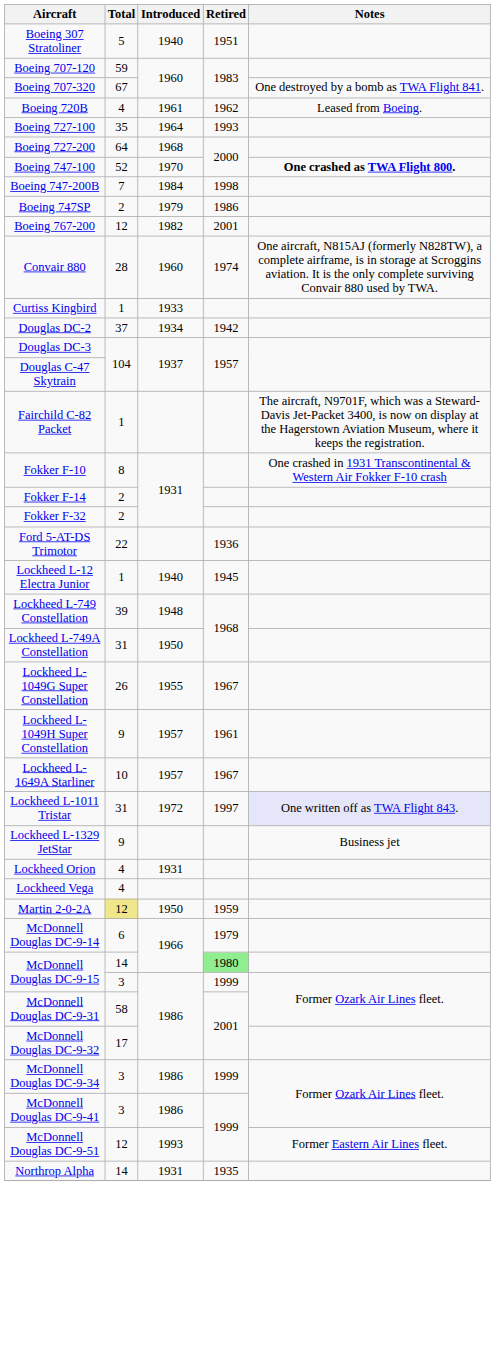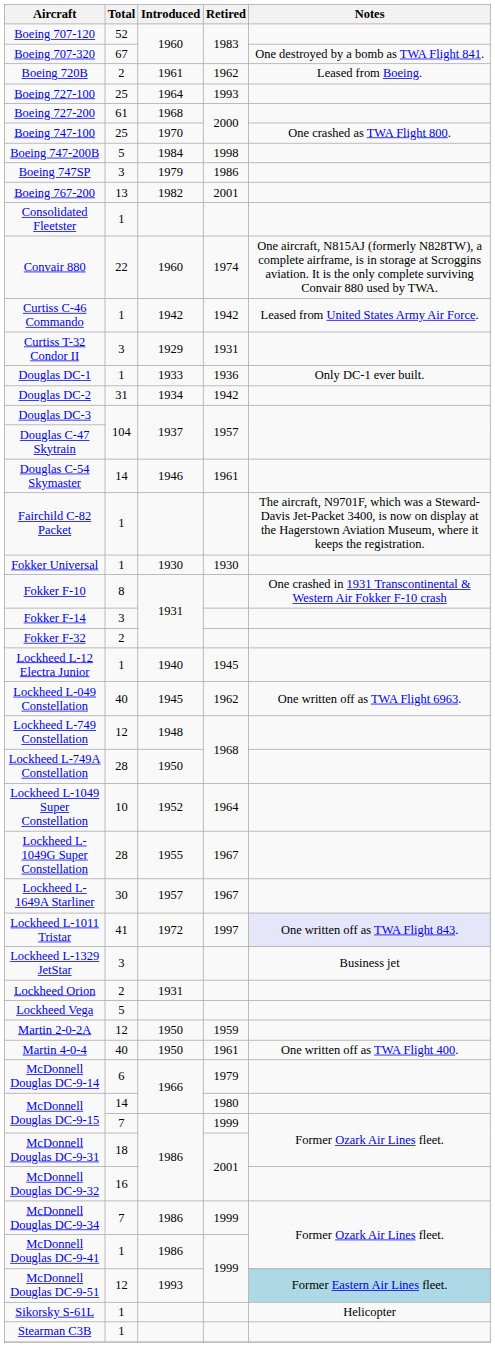- row: Boeing 307 Stratoliner | 5 | 1940 | 1951
Boeing 707-120 | Total: 59 -> 52
Boeing 720B | Total: 4 -> 2
Boeing 727-100 | Total: 35 -> 25
Boeing 727-200 | Total: 64 -> 61
Boeing 747-100 | Total: 52 -> 25
Boeing 747-100 | Notes: bold -> normal
Boeing 747-200B | Total: 7 -> 5
Boeing 747SP | Total: 2 -> 3
Boeing 767-200 | Total: 12 -> 13
+ row: Consolidated Fleetster | 1
Convair 880 | Total: 28 -> 22
- row: Curtiss Kingbird | 1 | 1933
+ row: Curtiss C-46 Commando | 1 | 1942 | 1942 | Leased from United States Army Air Force.
+ row: Curtiss T-32 Condor II | 3 | 1929 | 1931
+ row: Douglas DC-1 | 1 | 1933 | 1936 | Only DC-1 ever built.
Douglas DC-2 | Total: 37 -> 31
+ row: Douglas C-54 Skymaster | 14 | 1946 | 1961
+ row: Fokker Universal | 1 | 1930 | 1930
Fokker F-14 | Total: 2 -> 3
- row: Ford 5-AT-DS Trimotor | 22 | 1936
+ row: Lockheed L-049 Constellation | 40 | 1945 | 1962 | One written off as TWA Flight 6963.
Lockheed L-749 Constellation | Total: 39 -> 12
Lockheed L-749A Constellation | Total: 31 -> 28
+ row: Lockheed L-1049 Super Constellation | 10 | 1952 | 1964
Lockheed L-1049G Super Constellation | Total: 26 -> 28
- row: Lockheed L-1049H Super Constellation | 9 | 1957 | 1961
Lockheed L-1649A Starliner | Total: 10 -> 30
Lockheed L-1011 Tristar | Total: 31 -> 41
Lockheed L-1329 JetStar | Total: 9 -> 3
Lockheed Orion | Total: 4 -> 2
Lockheed Vega | Total: 4 -> 5
Martin 2-0-2A | Total: khaki background -> no background
+ row: Martin 4-0-4 | 40 | 1950 | 1961 | One written off as TWA Flight 400.
McDonnell Douglas DC-9-15 / 1966 | Retired: lightgreen background -> no background
McDonnell Douglas DC-9-15 / 1986 | Total: 3 -> 7
McDonnell Douglas DC-9-31 | Total: 58 -> 18
McDonnell Douglas DC-9-32 | Total: 17 -> 16
McDonnell Douglas DC-9-34 | Total: 3 -> 7
McDonnell Douglas DC-9-41 | Total: 3 -> 1
McDonnell Douglas DC-9-51 | Notes: no background -> lightblue background
- row: Northrop Alpha | 14 | 1931 | 1935
+ row: Sikorsky S-61L | 1 | Helicopter
+ row: Stearman C3B | 1
